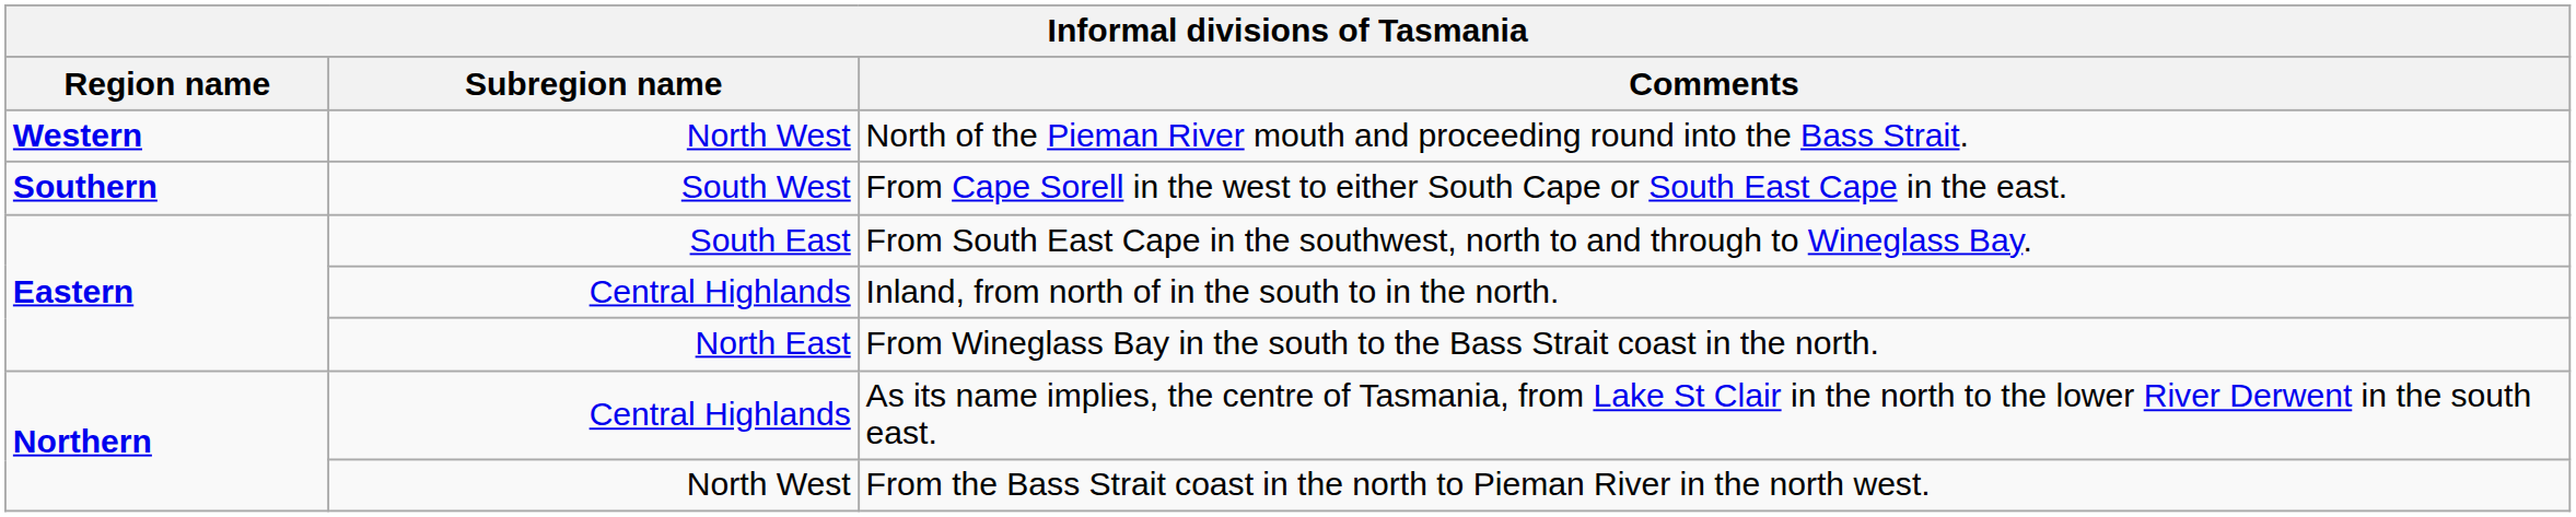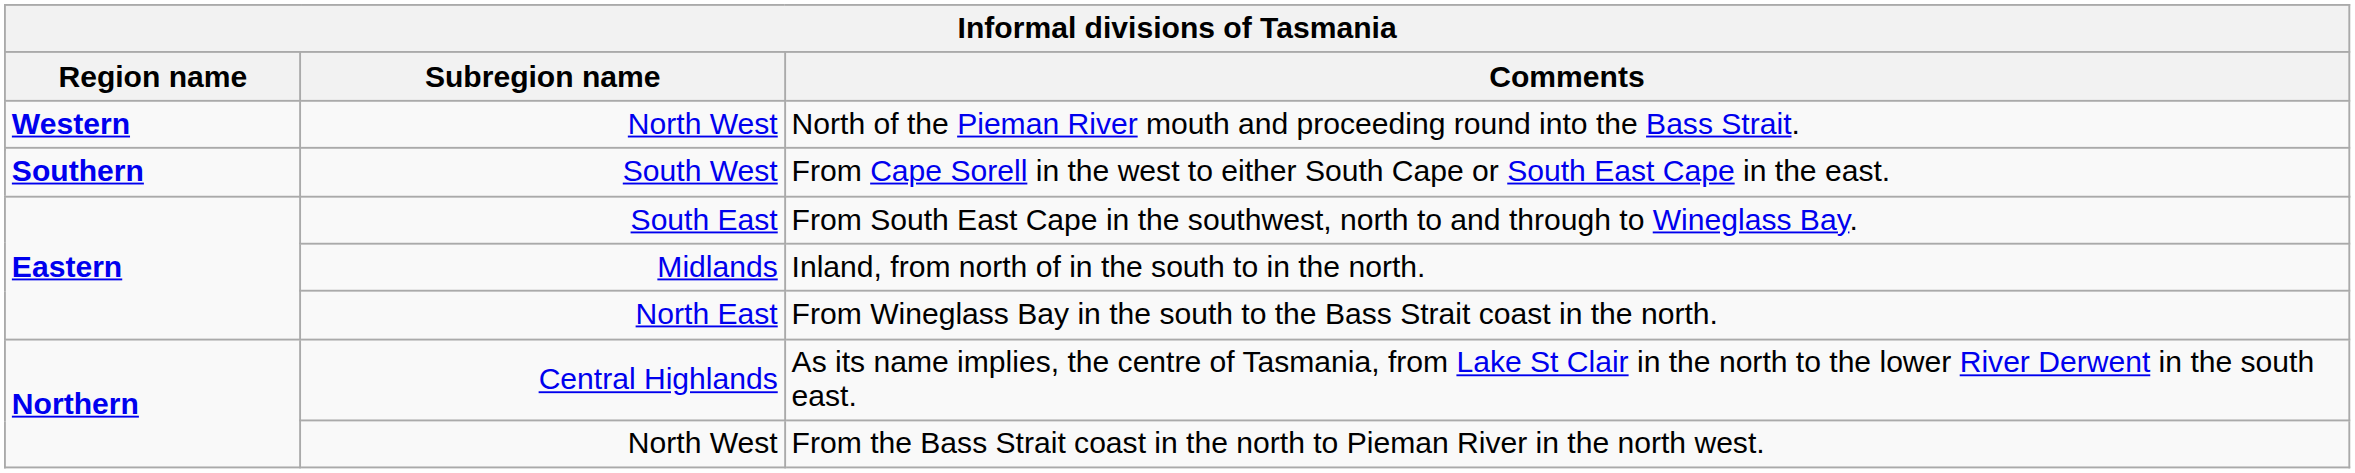Inland, from north of in the south to in the north. | Subregion name: Central Highlands -> Midlands
